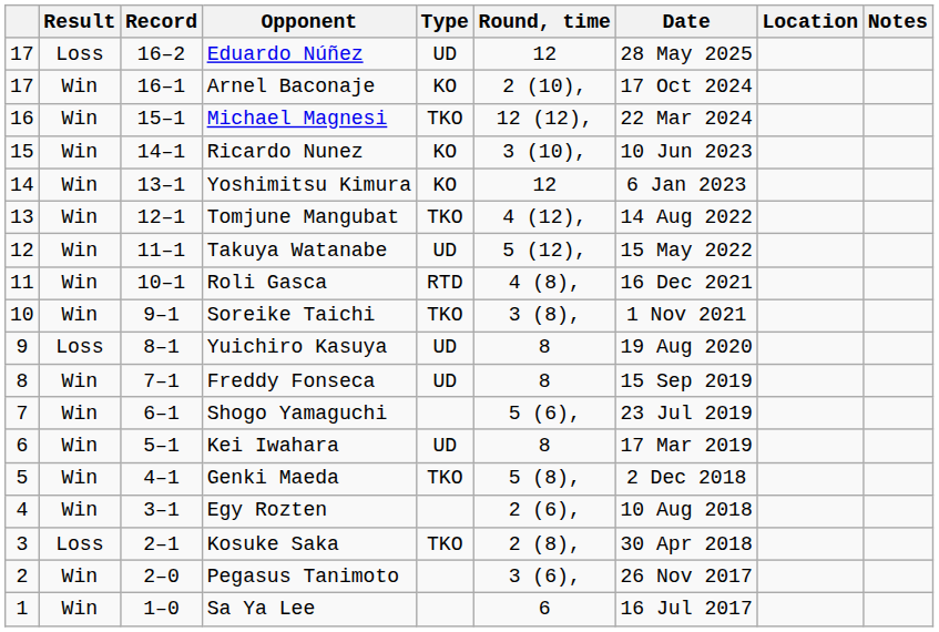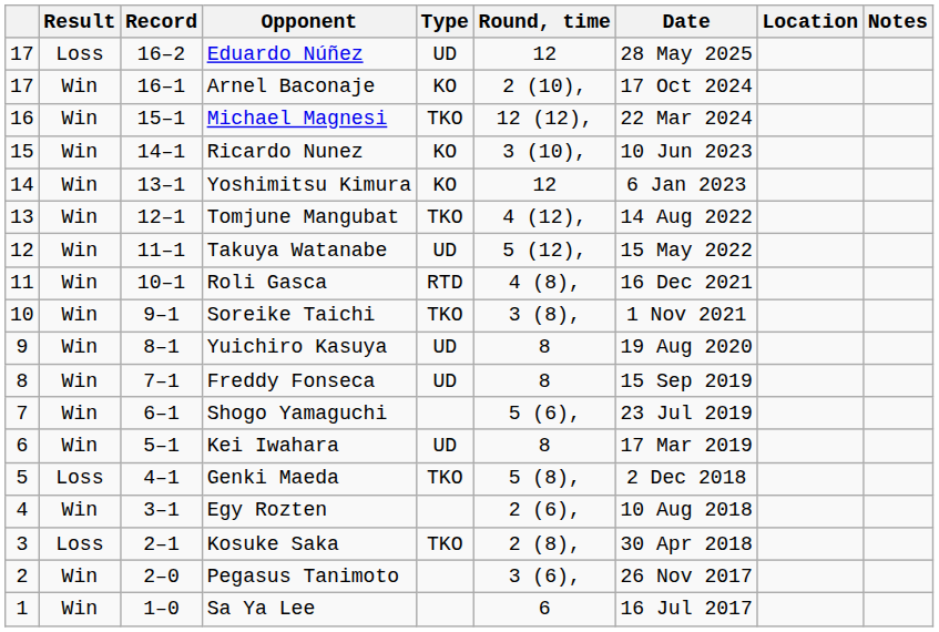Yuichiro Kasuya | Result: Loss -> Win
Genki Maeda | Result: Win -> Loss
